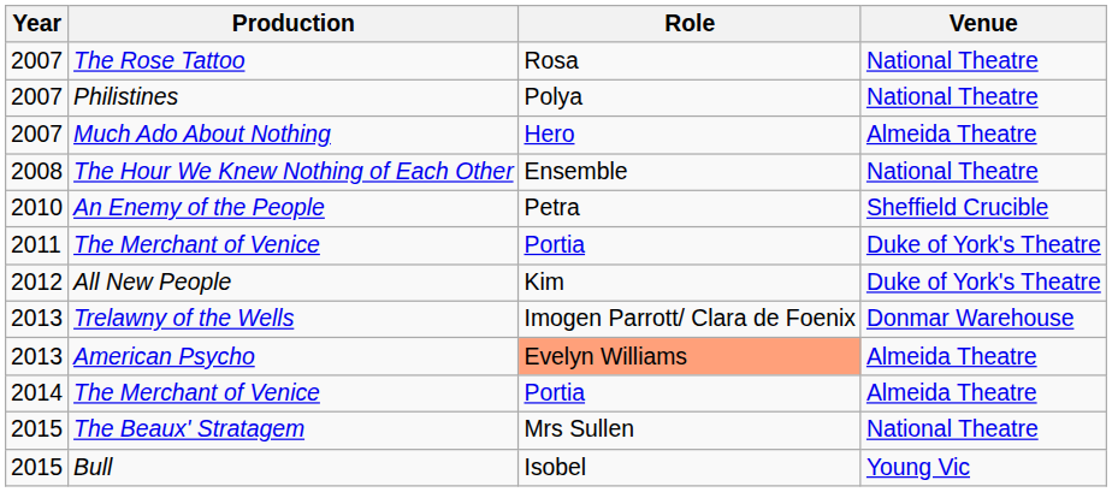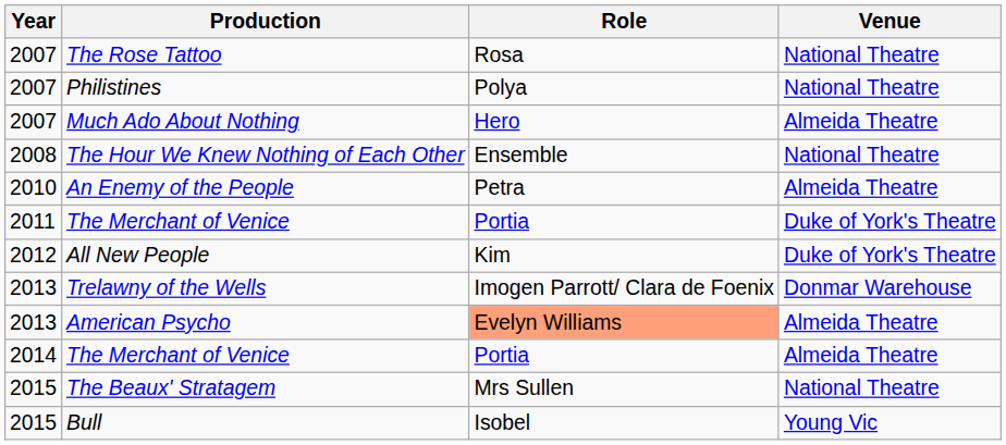An Enemy of the People | Venue: Sheffield Crucible -> Almeida Theatre
